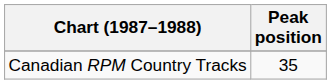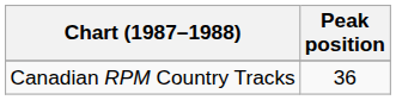Canadian RPM Country Tracks | Peak position: 35 -> 36
